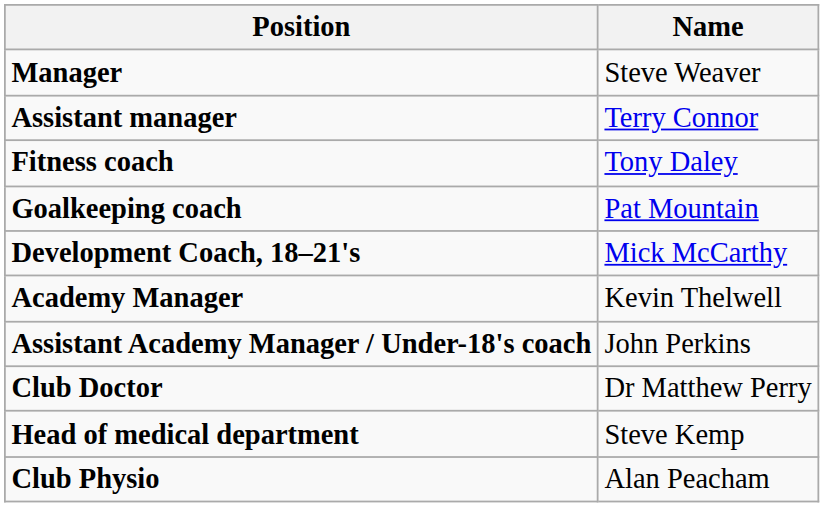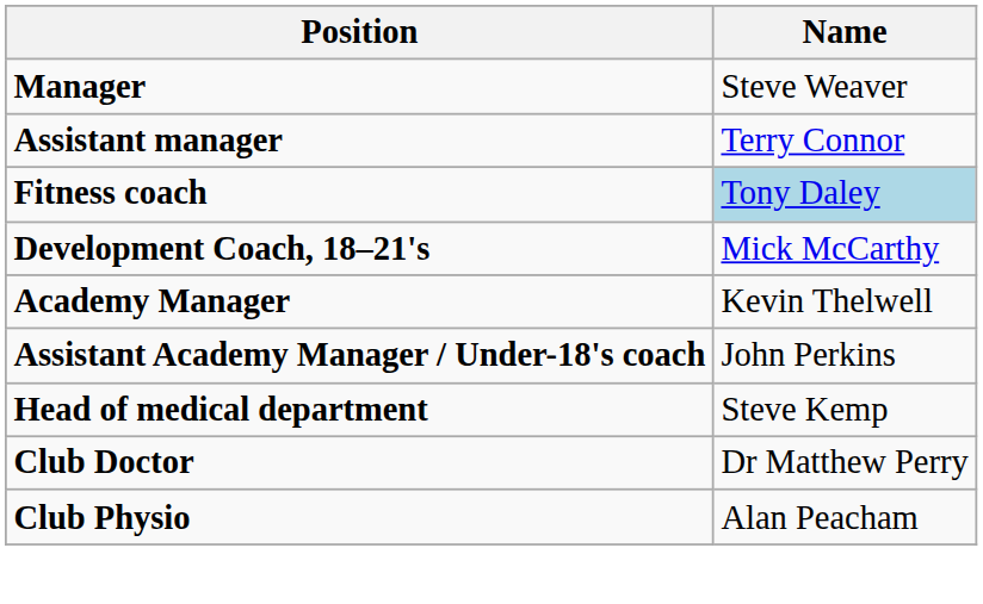Fitness coach | Name: no background -> lightblue background
- row: Goalkeeping coach | Pat Mountain
rows swapped: Club Doctor <-> Head of medical department
